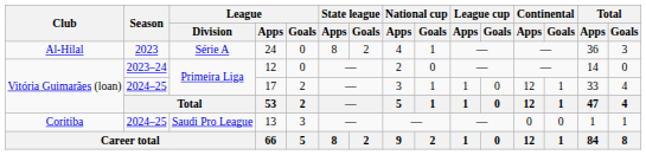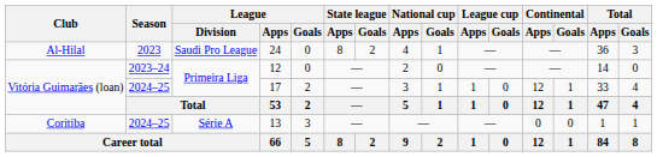24 | League / Division: Série A -> Saudi Pro League
13 | League / Division: Saudi Pro League -> Série A
